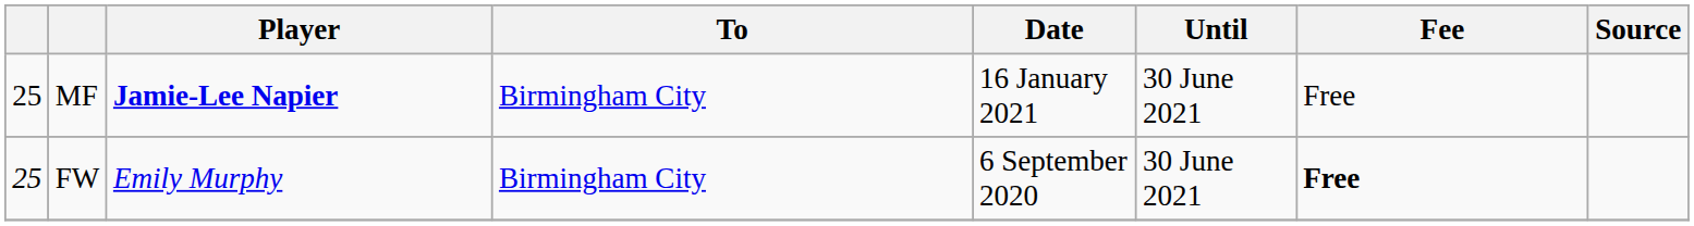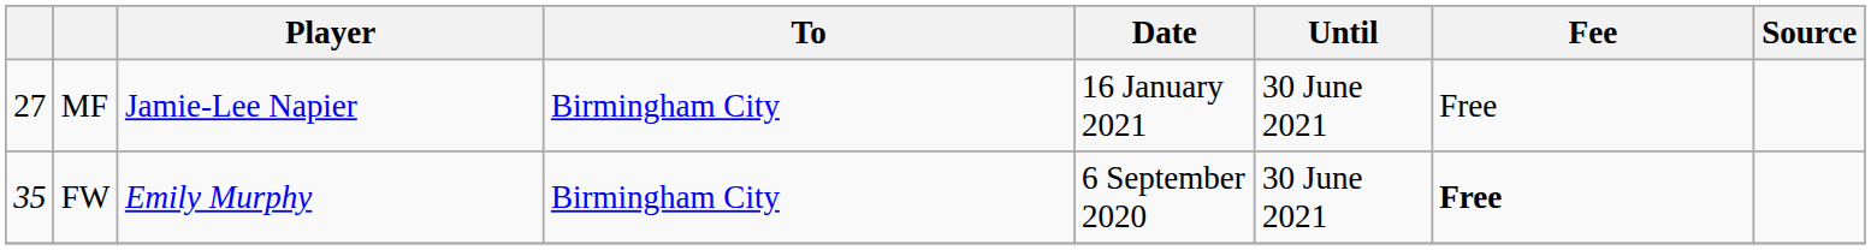MF | column 1: 25 -> 27
MF | Player: bold -> normal
FW | column 1: 25 -> 35
